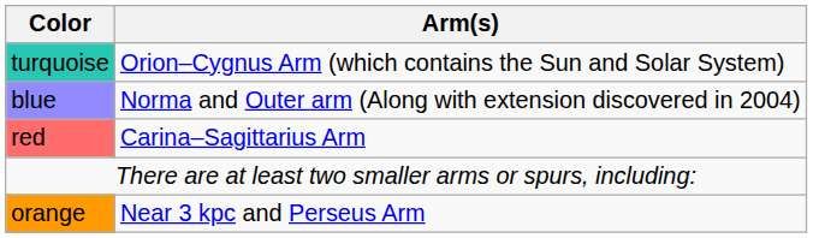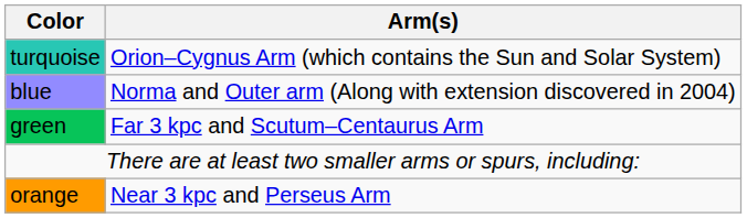+ row: green | Far 3 kpc and Scutum–Centaurus Arm
- row: red | Carina–Sagittarius Arm
